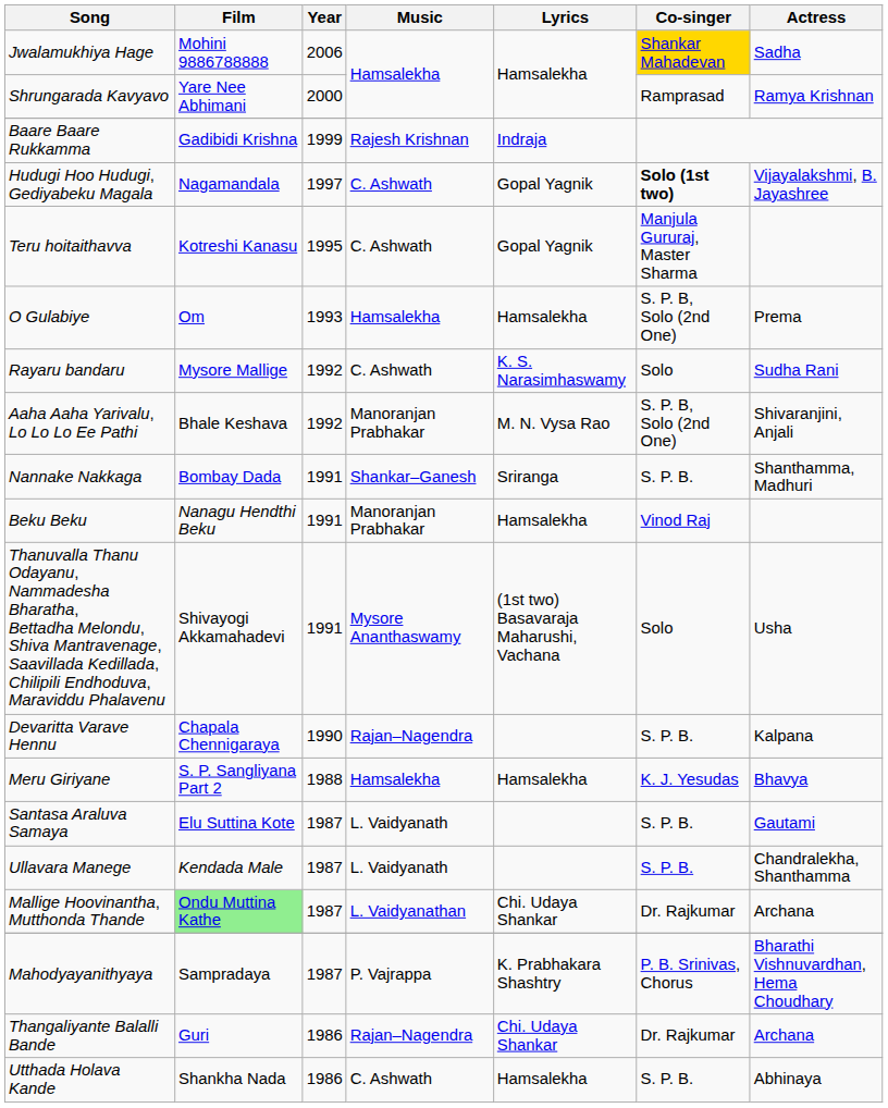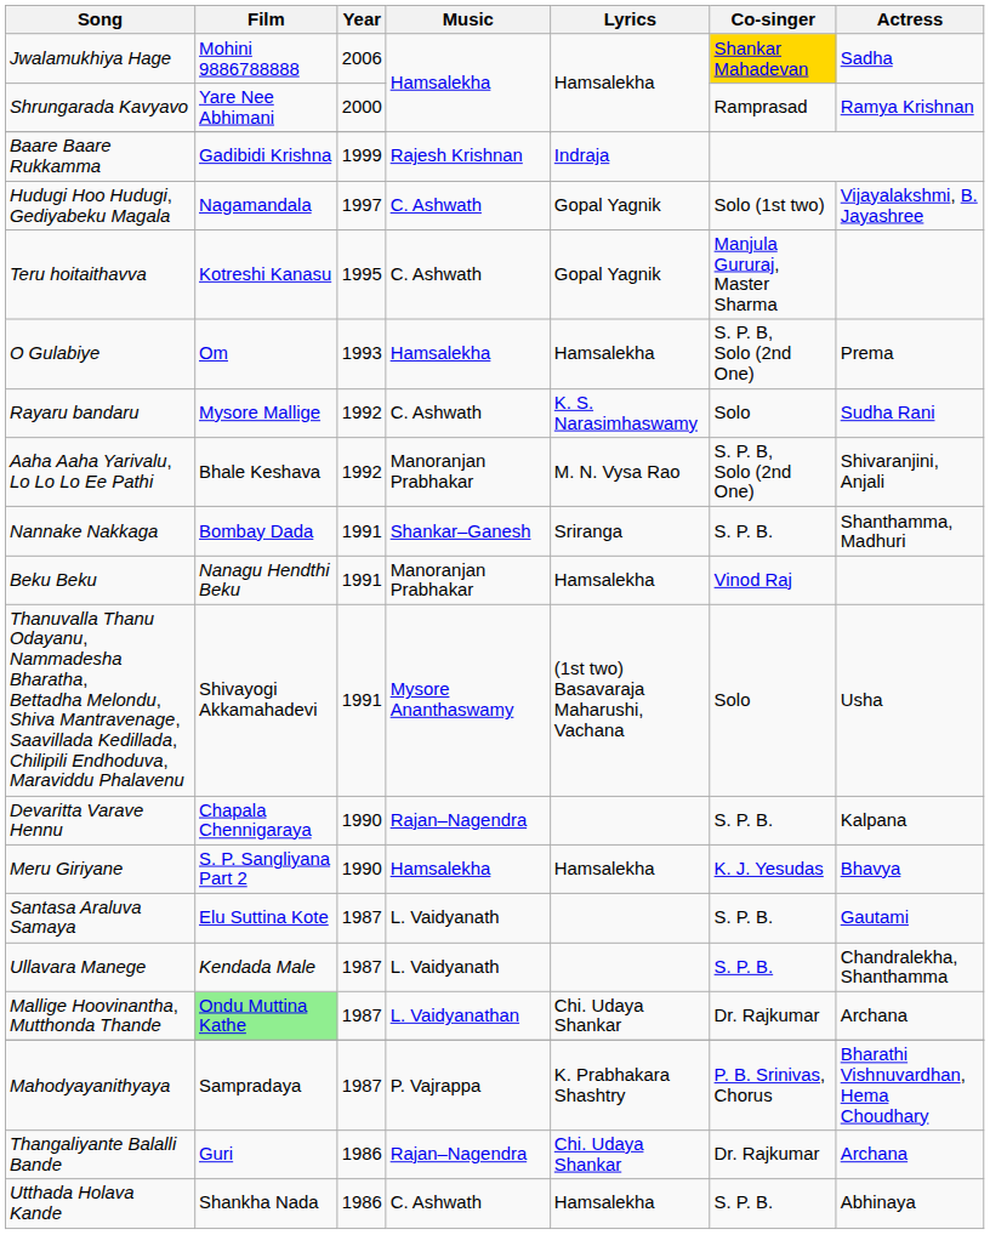Hudugi Hoo Hudugi, Gediyabeku Magala | Co-singer: bold -> normal
Meru Giriyane | Year: 1988 -> 1990
